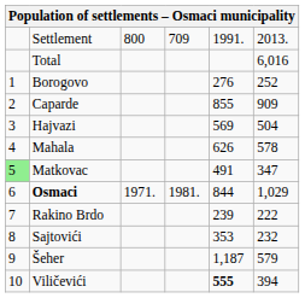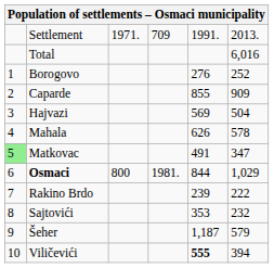Settlement | column 3: 800 -> 1971.
Osmaci | column 3: 1971. -> 800
